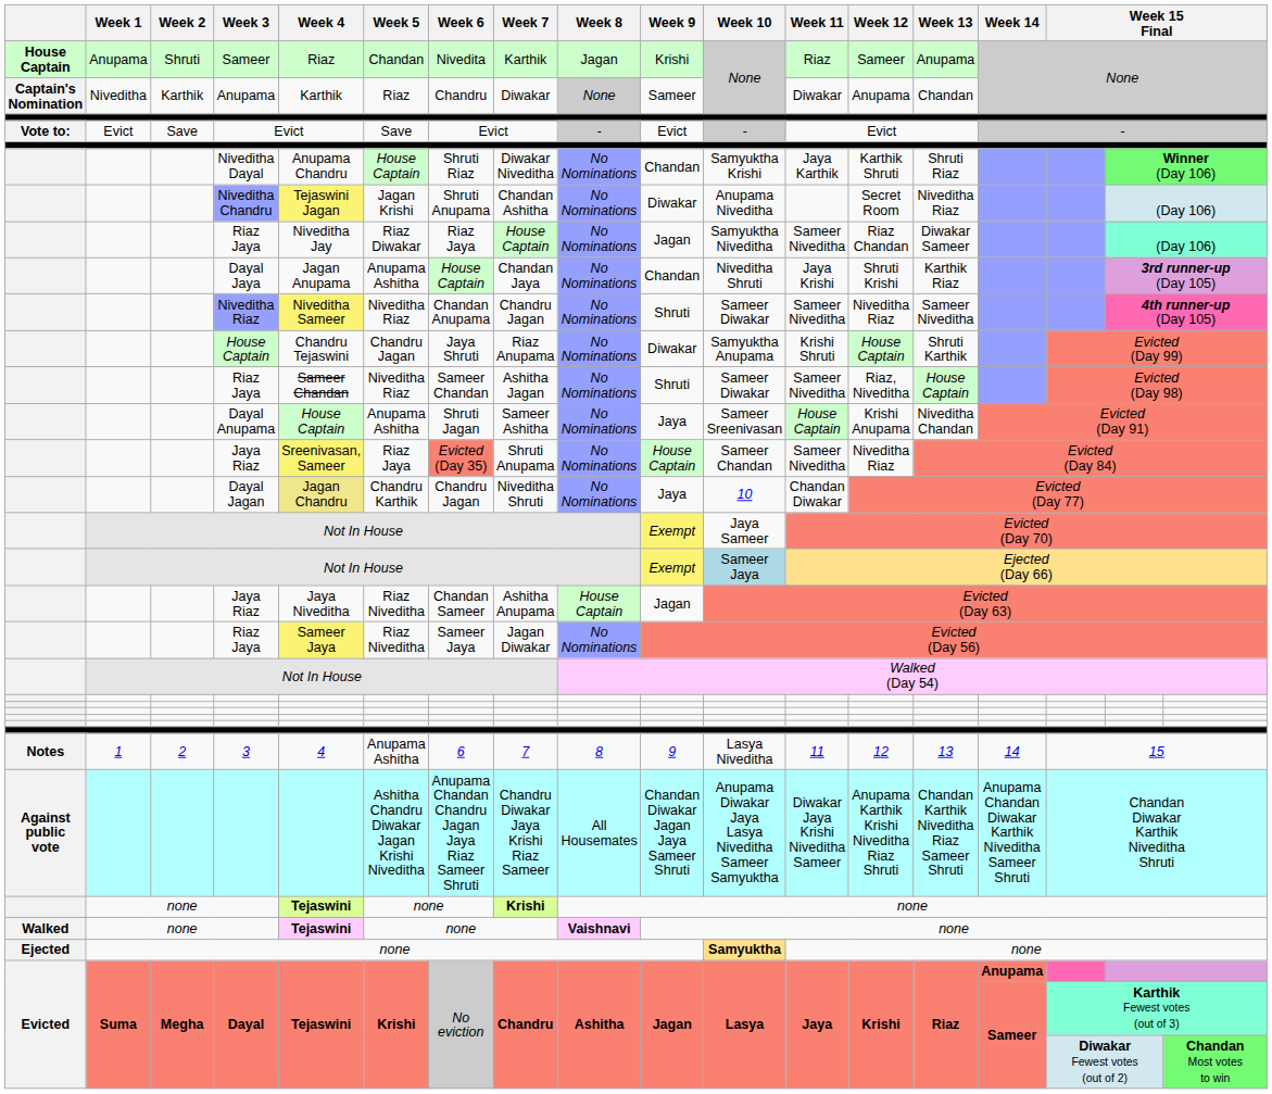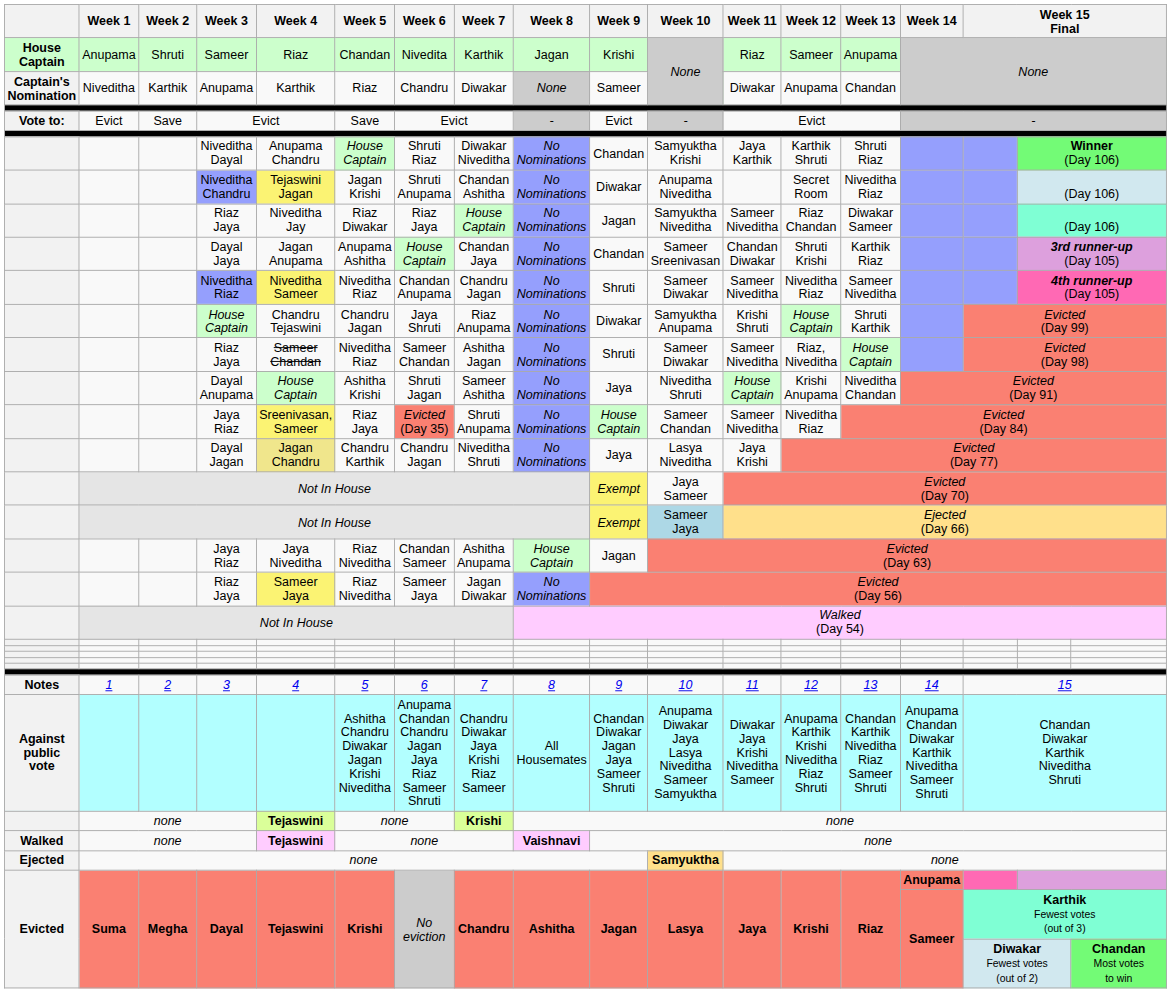Dayal Jaya | Week 10: Niveditha Shruti -> Sameer Sreenivasan
Dayal Jaya | Week 11: Jaya Krishi -> Chandan Diwakar
Dayal Anupama | Week 5: Anupama Ashitha -> Ashitha Krishi
Dayal Anupama | Week 10: Sameer Sreenivasan -> Niveditha Shruti
Dayal Jagan | Week 10: 10 -> Lasya Niveditha
Dayal Jagan | Week 11: Chandan Diwakar -> Jaya Krishi
3 | Week 5: Anupama Ashitha -> 5
3 | Week 10: Lasya Niveditha -> 10
